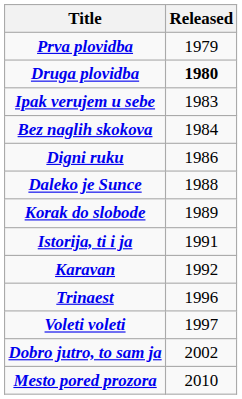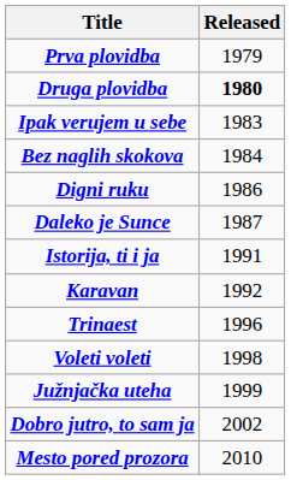Daleko je Sunce | Released: 1988 -> 1987
- row: Korak do slobode | 1989
Voleti voleti | Released: 1997 -> 1998
+ row: Južnjačka uteha | 1999
